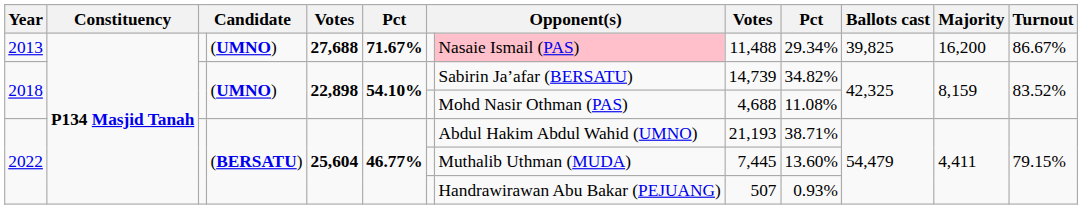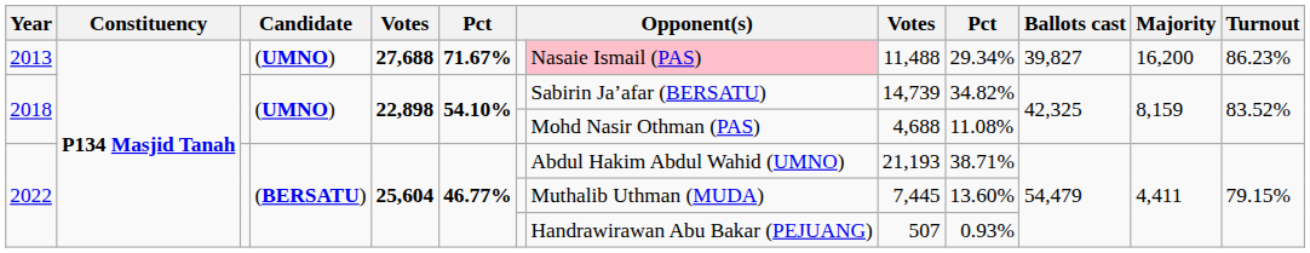2013 | Ballots cast: 39,825 -> 39,827
2013 | Turnout: 86.67% -> 86.23%
